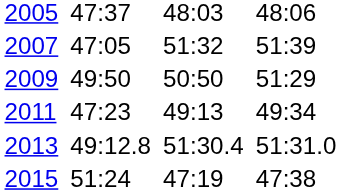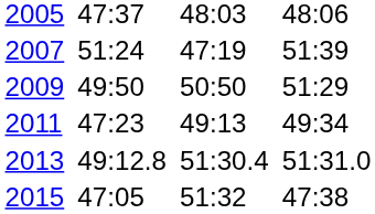2007 | column 3: 47:05 -> 51:24
2007 | column 5: 51:32 -> 47:19
2015 | column 3: 51:24 -> 47:05
2015 | column 5: 47:19 -> 51:32
